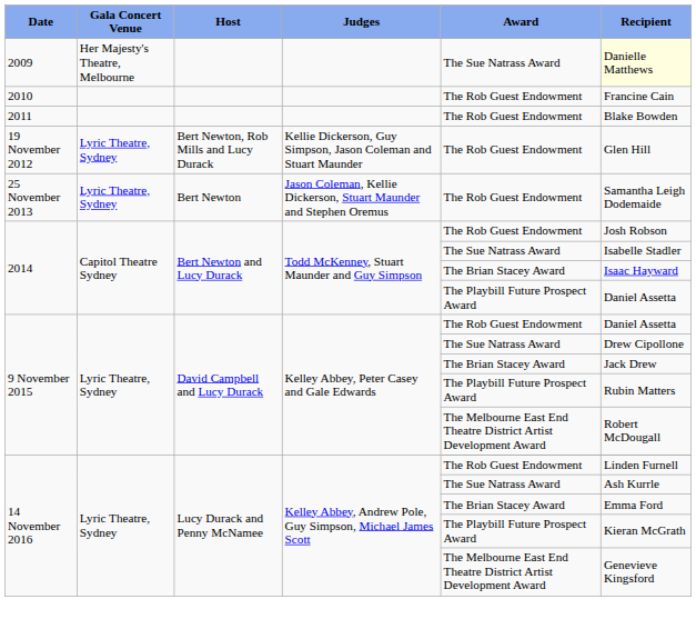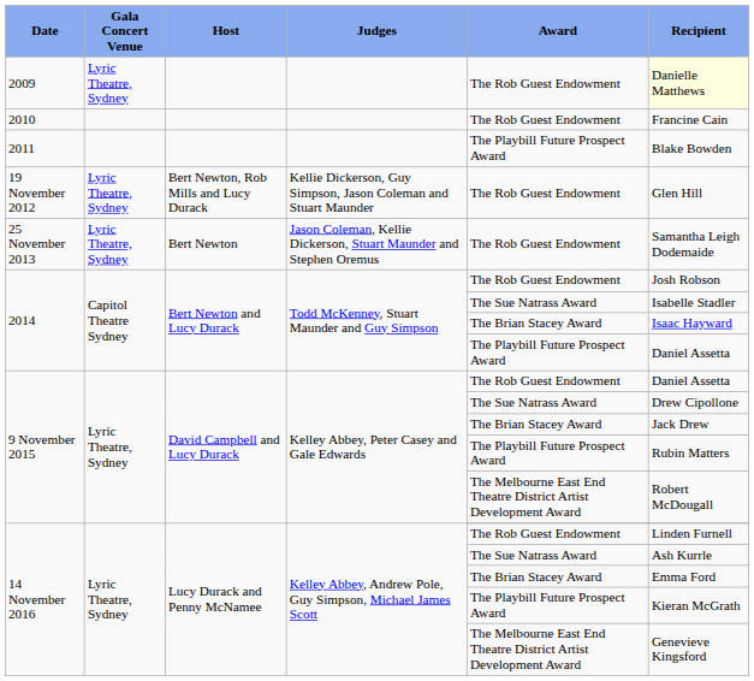2009 | Gala Concert Venue: Her Majesty's Theatre, Melbourne -> Lyric Theatre, Sydney
2009 | Award: The Sue Natrass Award -> The Rob Guest Endowment
2011 | Award: The Rob Guest Endowment -> The Playbill Future Prospect Award
